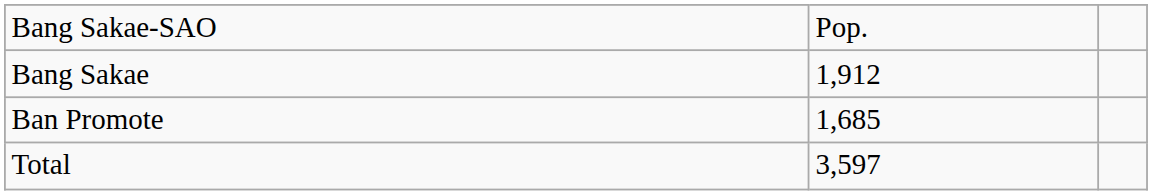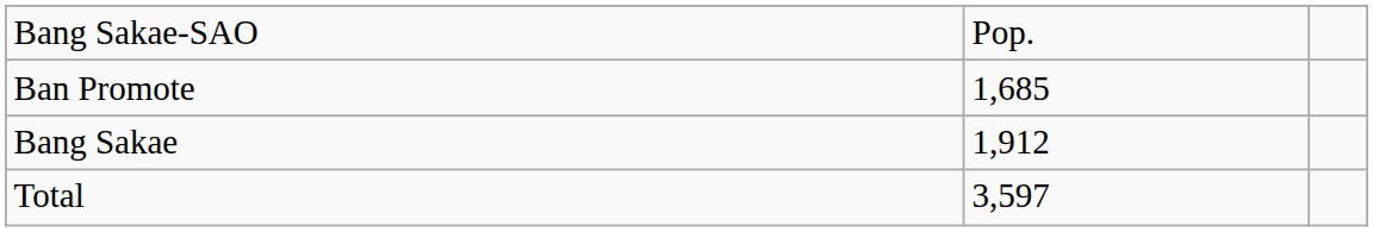rows swapped: Bang Sakae <-> Ban Promote
